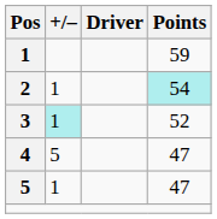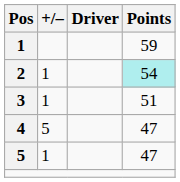3 | +/–: paleturquoise background -> no background
3 | Points: 52 -> 51
